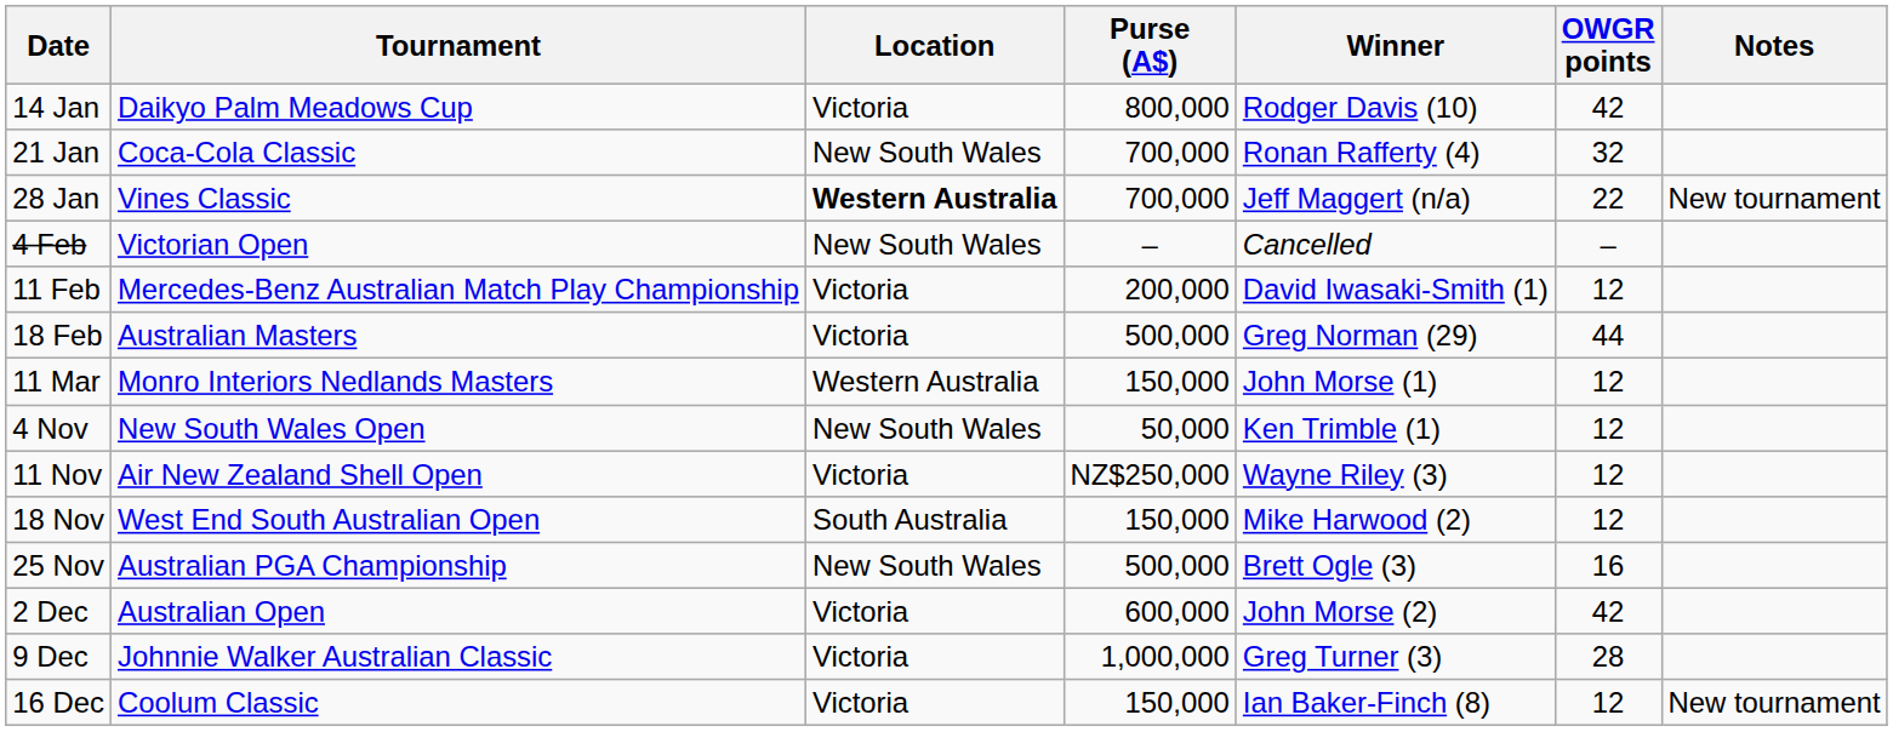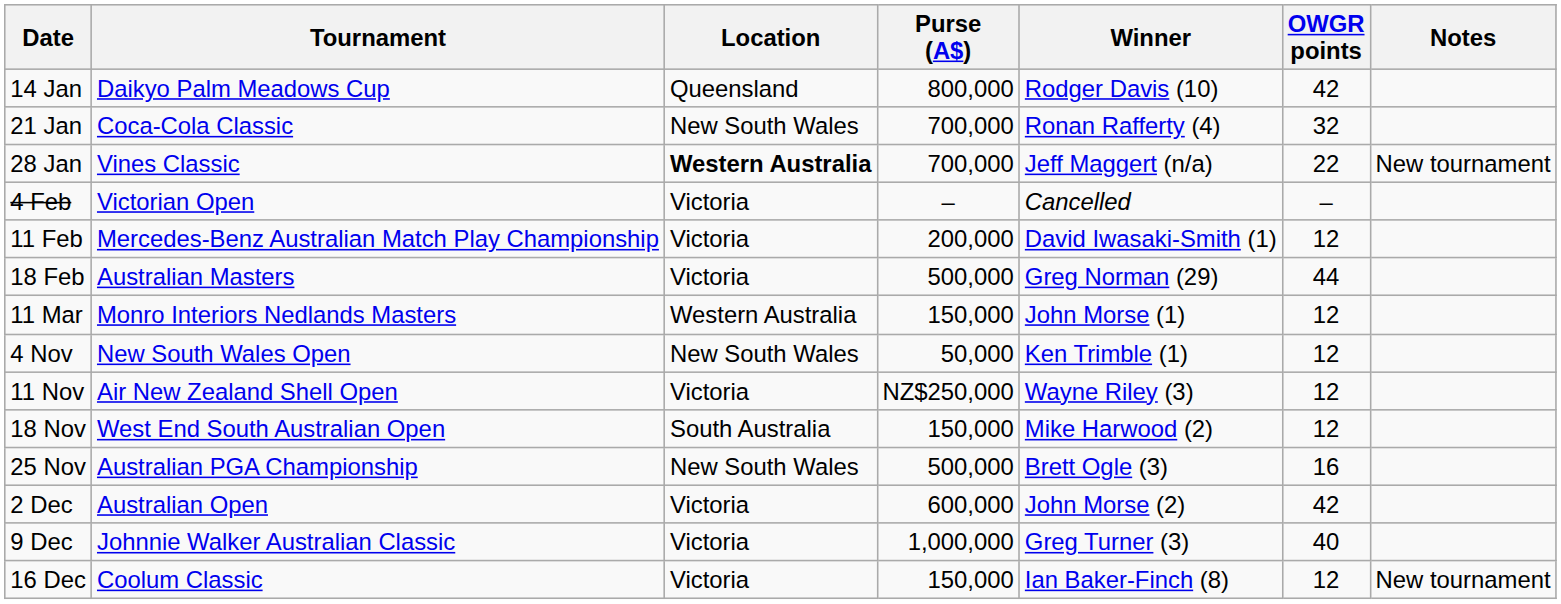14 Jan | Location: Victoria -> Queensland
4 Feb | Location: New South Wales -> Victoria
9 Dec | OWGR points: 28 -> 40
